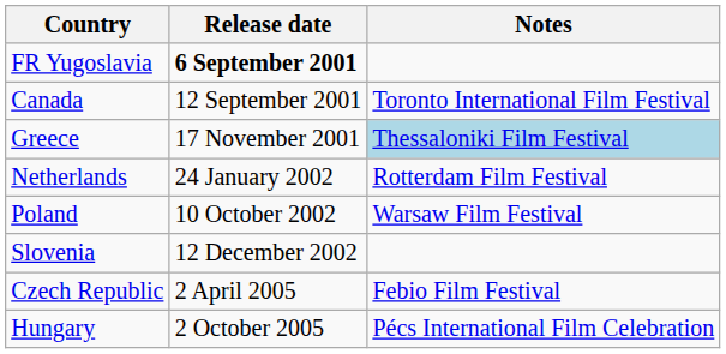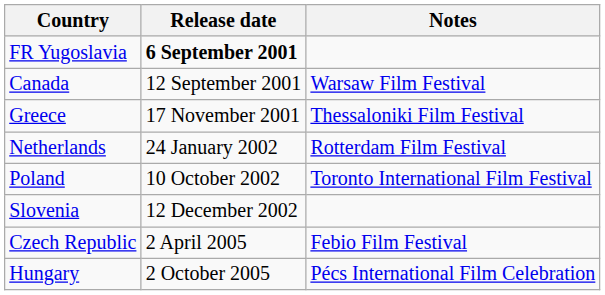Canada | Notes: Toronto International Film Festival -> Warsaw Film Festival
Greece | Notes: lightblue background -> no background
Poland | Notes: Warsaw Film Festival -> Toronto International Film Festival
